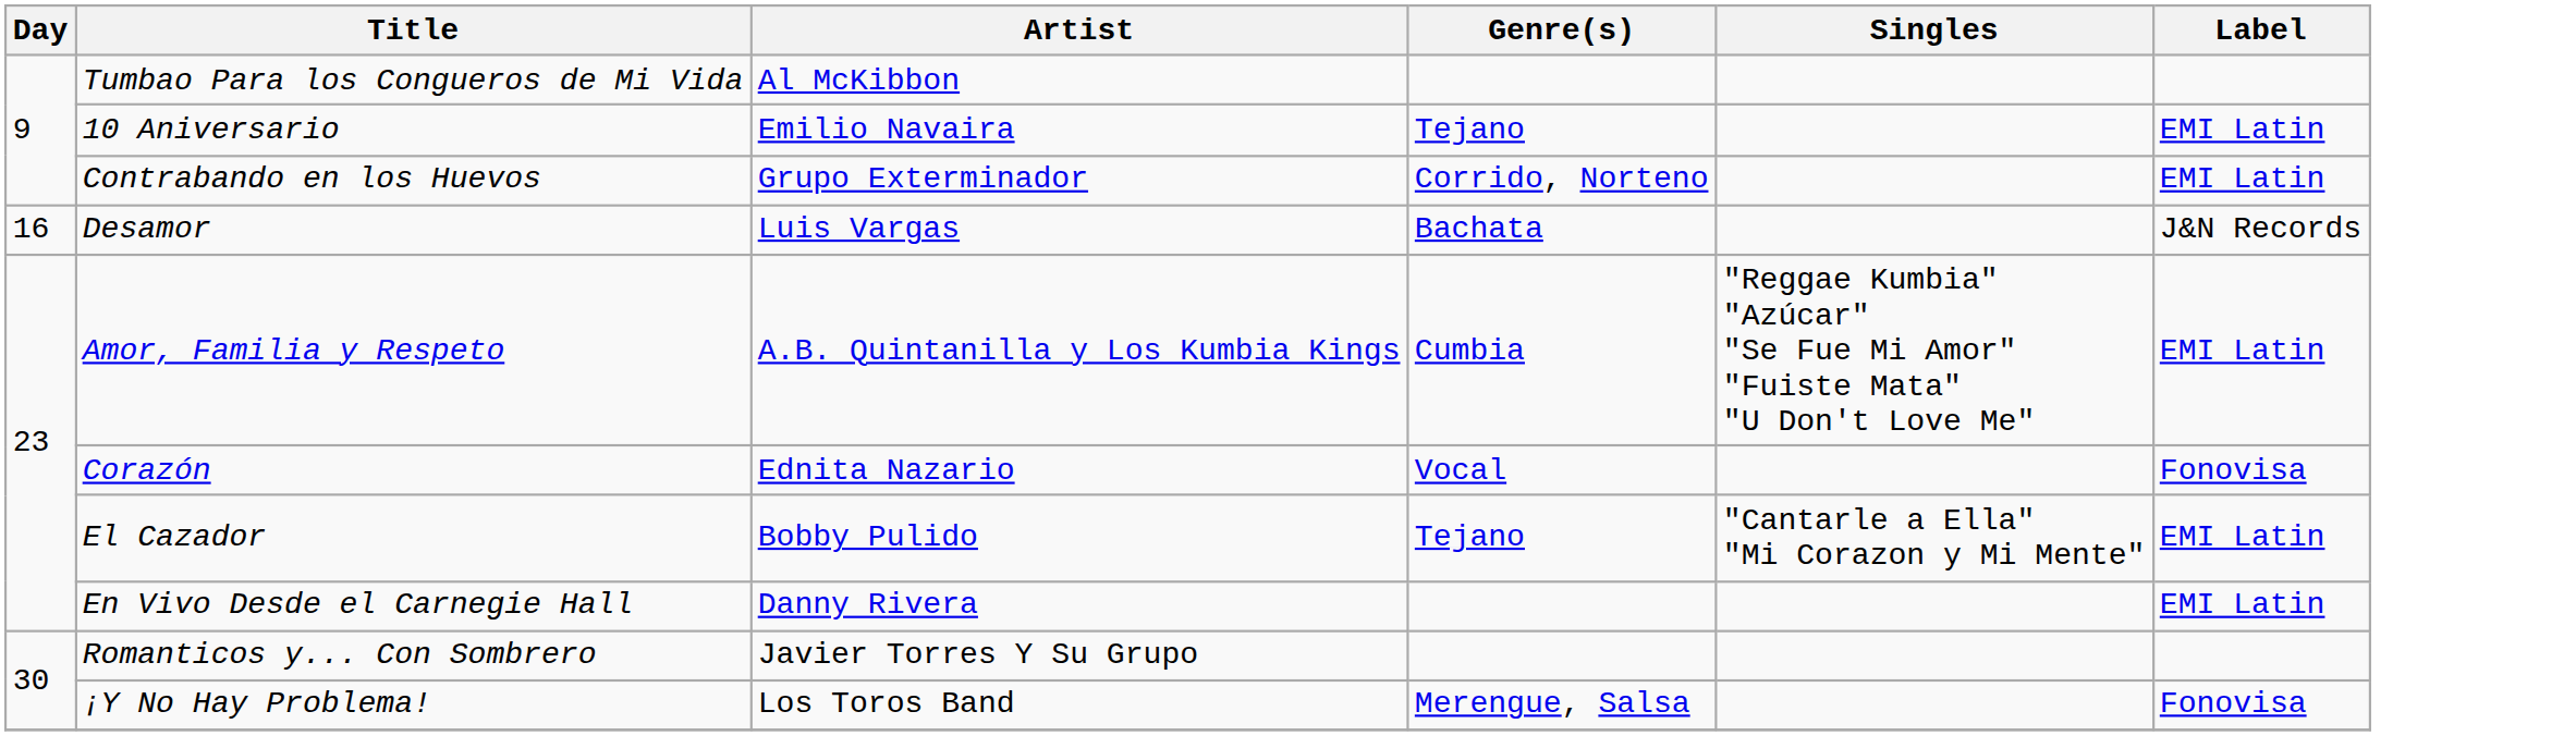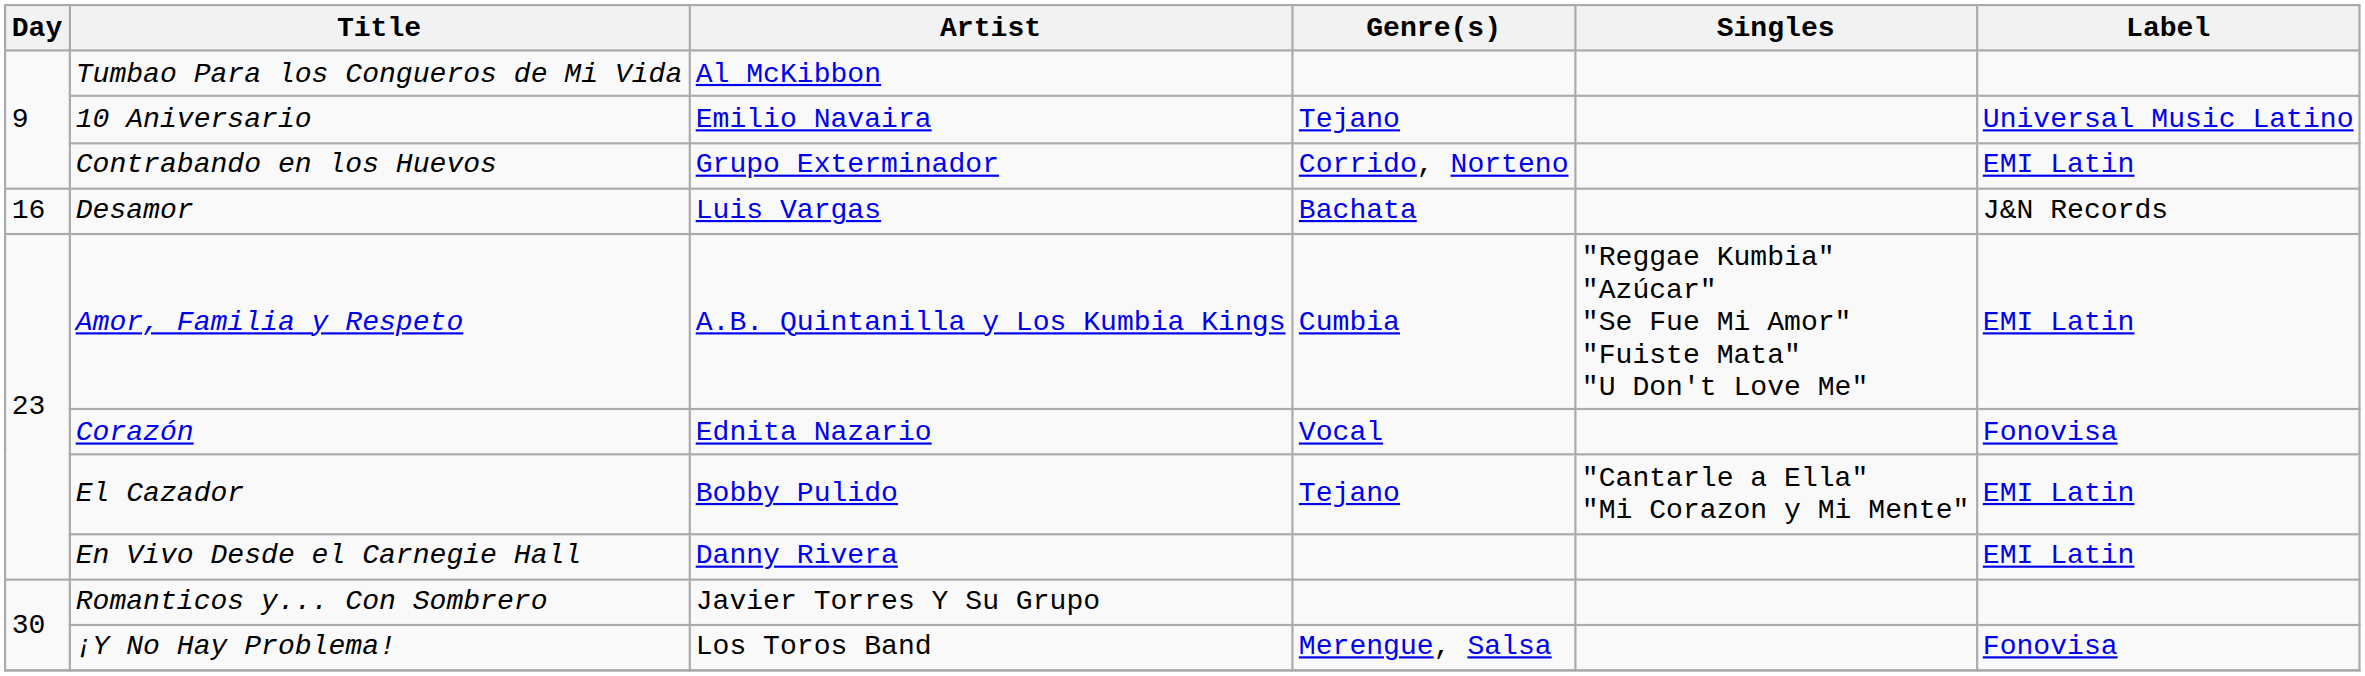10 Aniversario | Label: EMI Latin -> Universal Music Latino
